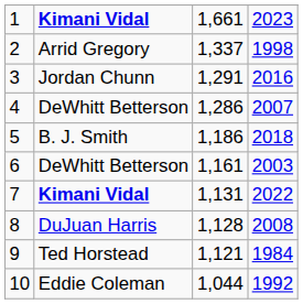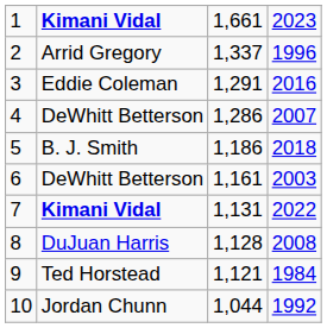2 | column 4: 1998 -> 1996
3 | column 2: Jordan Chunn -> Eddie Coleman
10 | column 2: Eddie Coleman -> Jordan Chunn
